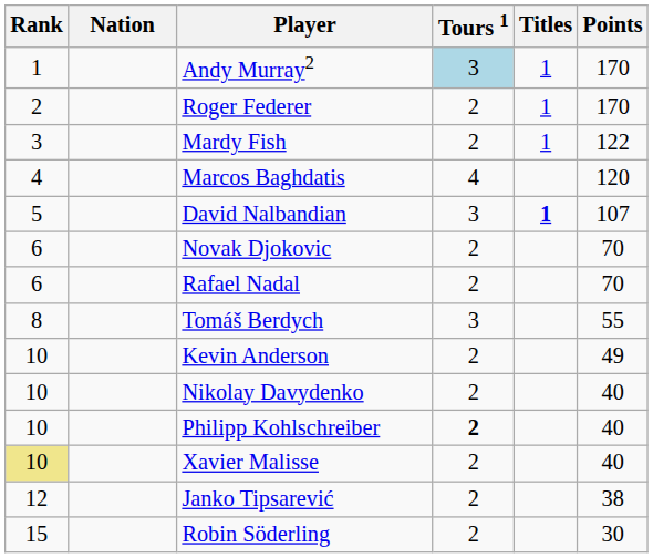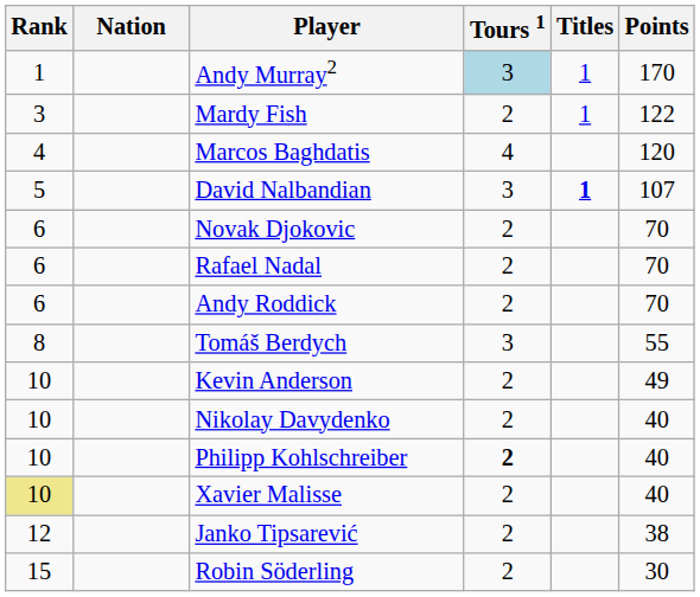- row: 2 | Roger Federer | 2 | 1 | 170
+ row: 6 | Andy Roddick | 2 | 70
